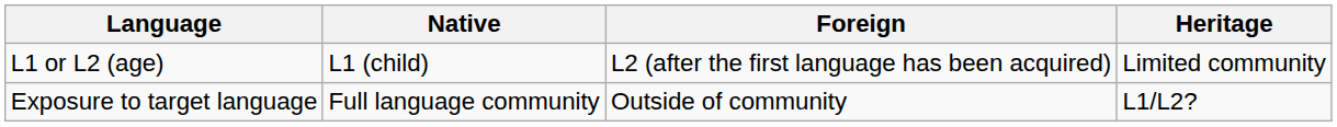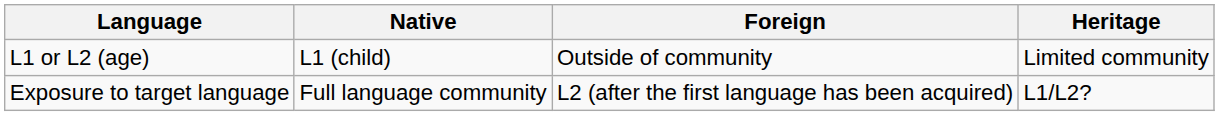L1 or L2 (age) | Foreign: L2 (after the first language has been acquired) -> Outside of community
Exposure to target language | Foreign: Outside of community -> L2 (after the first language has been acquired)
